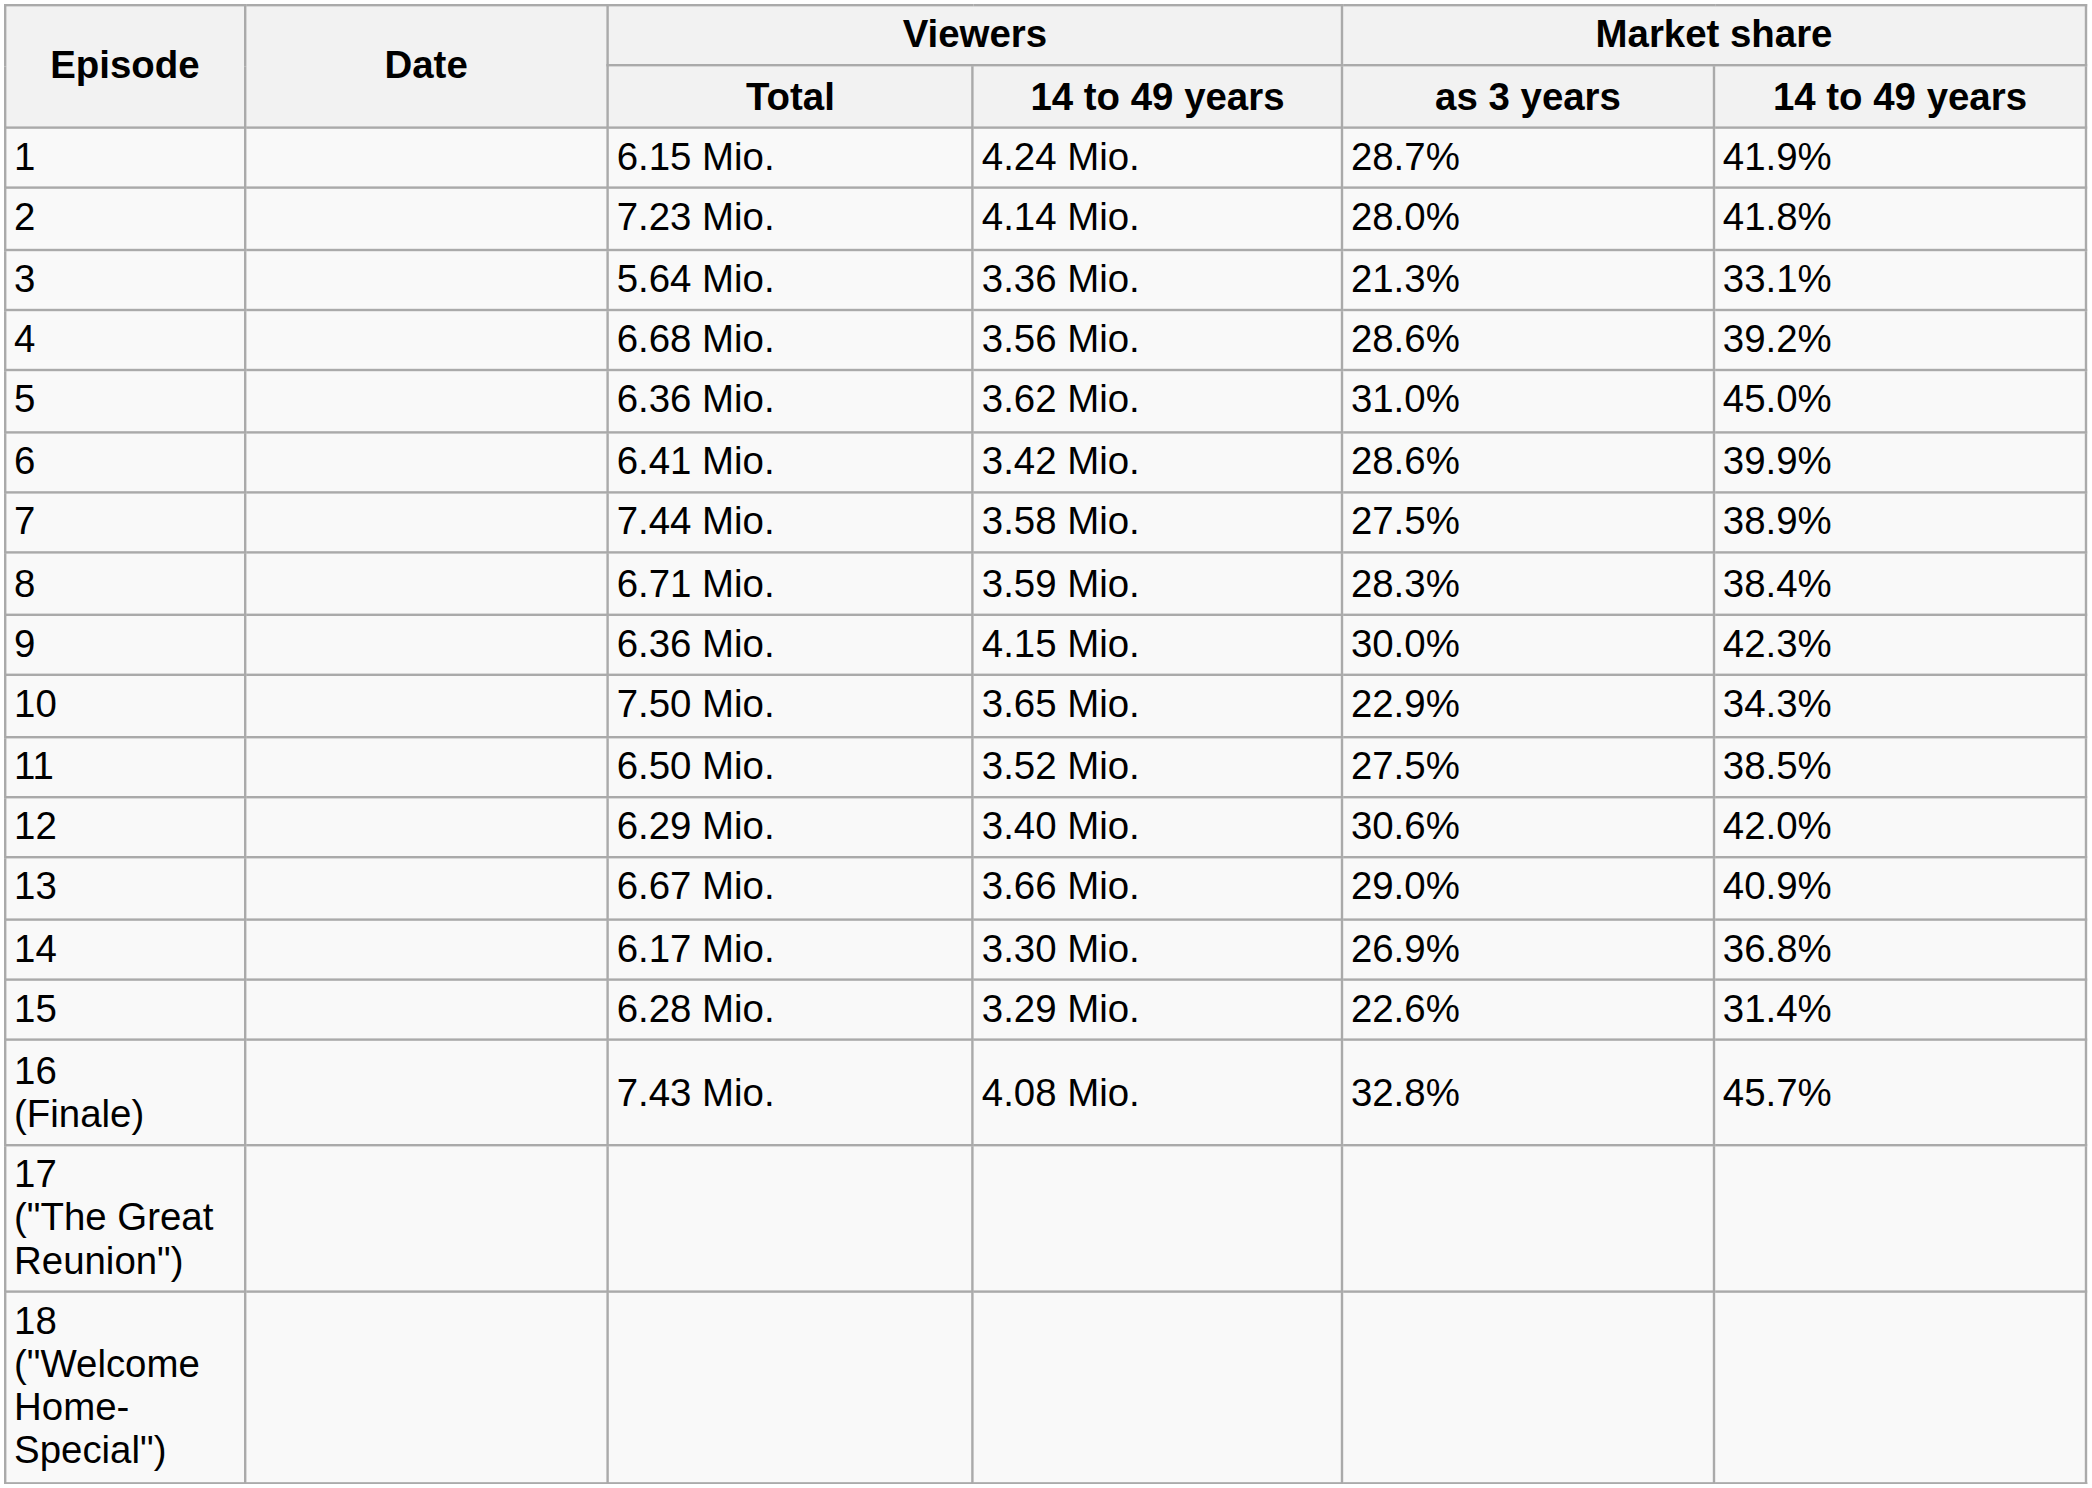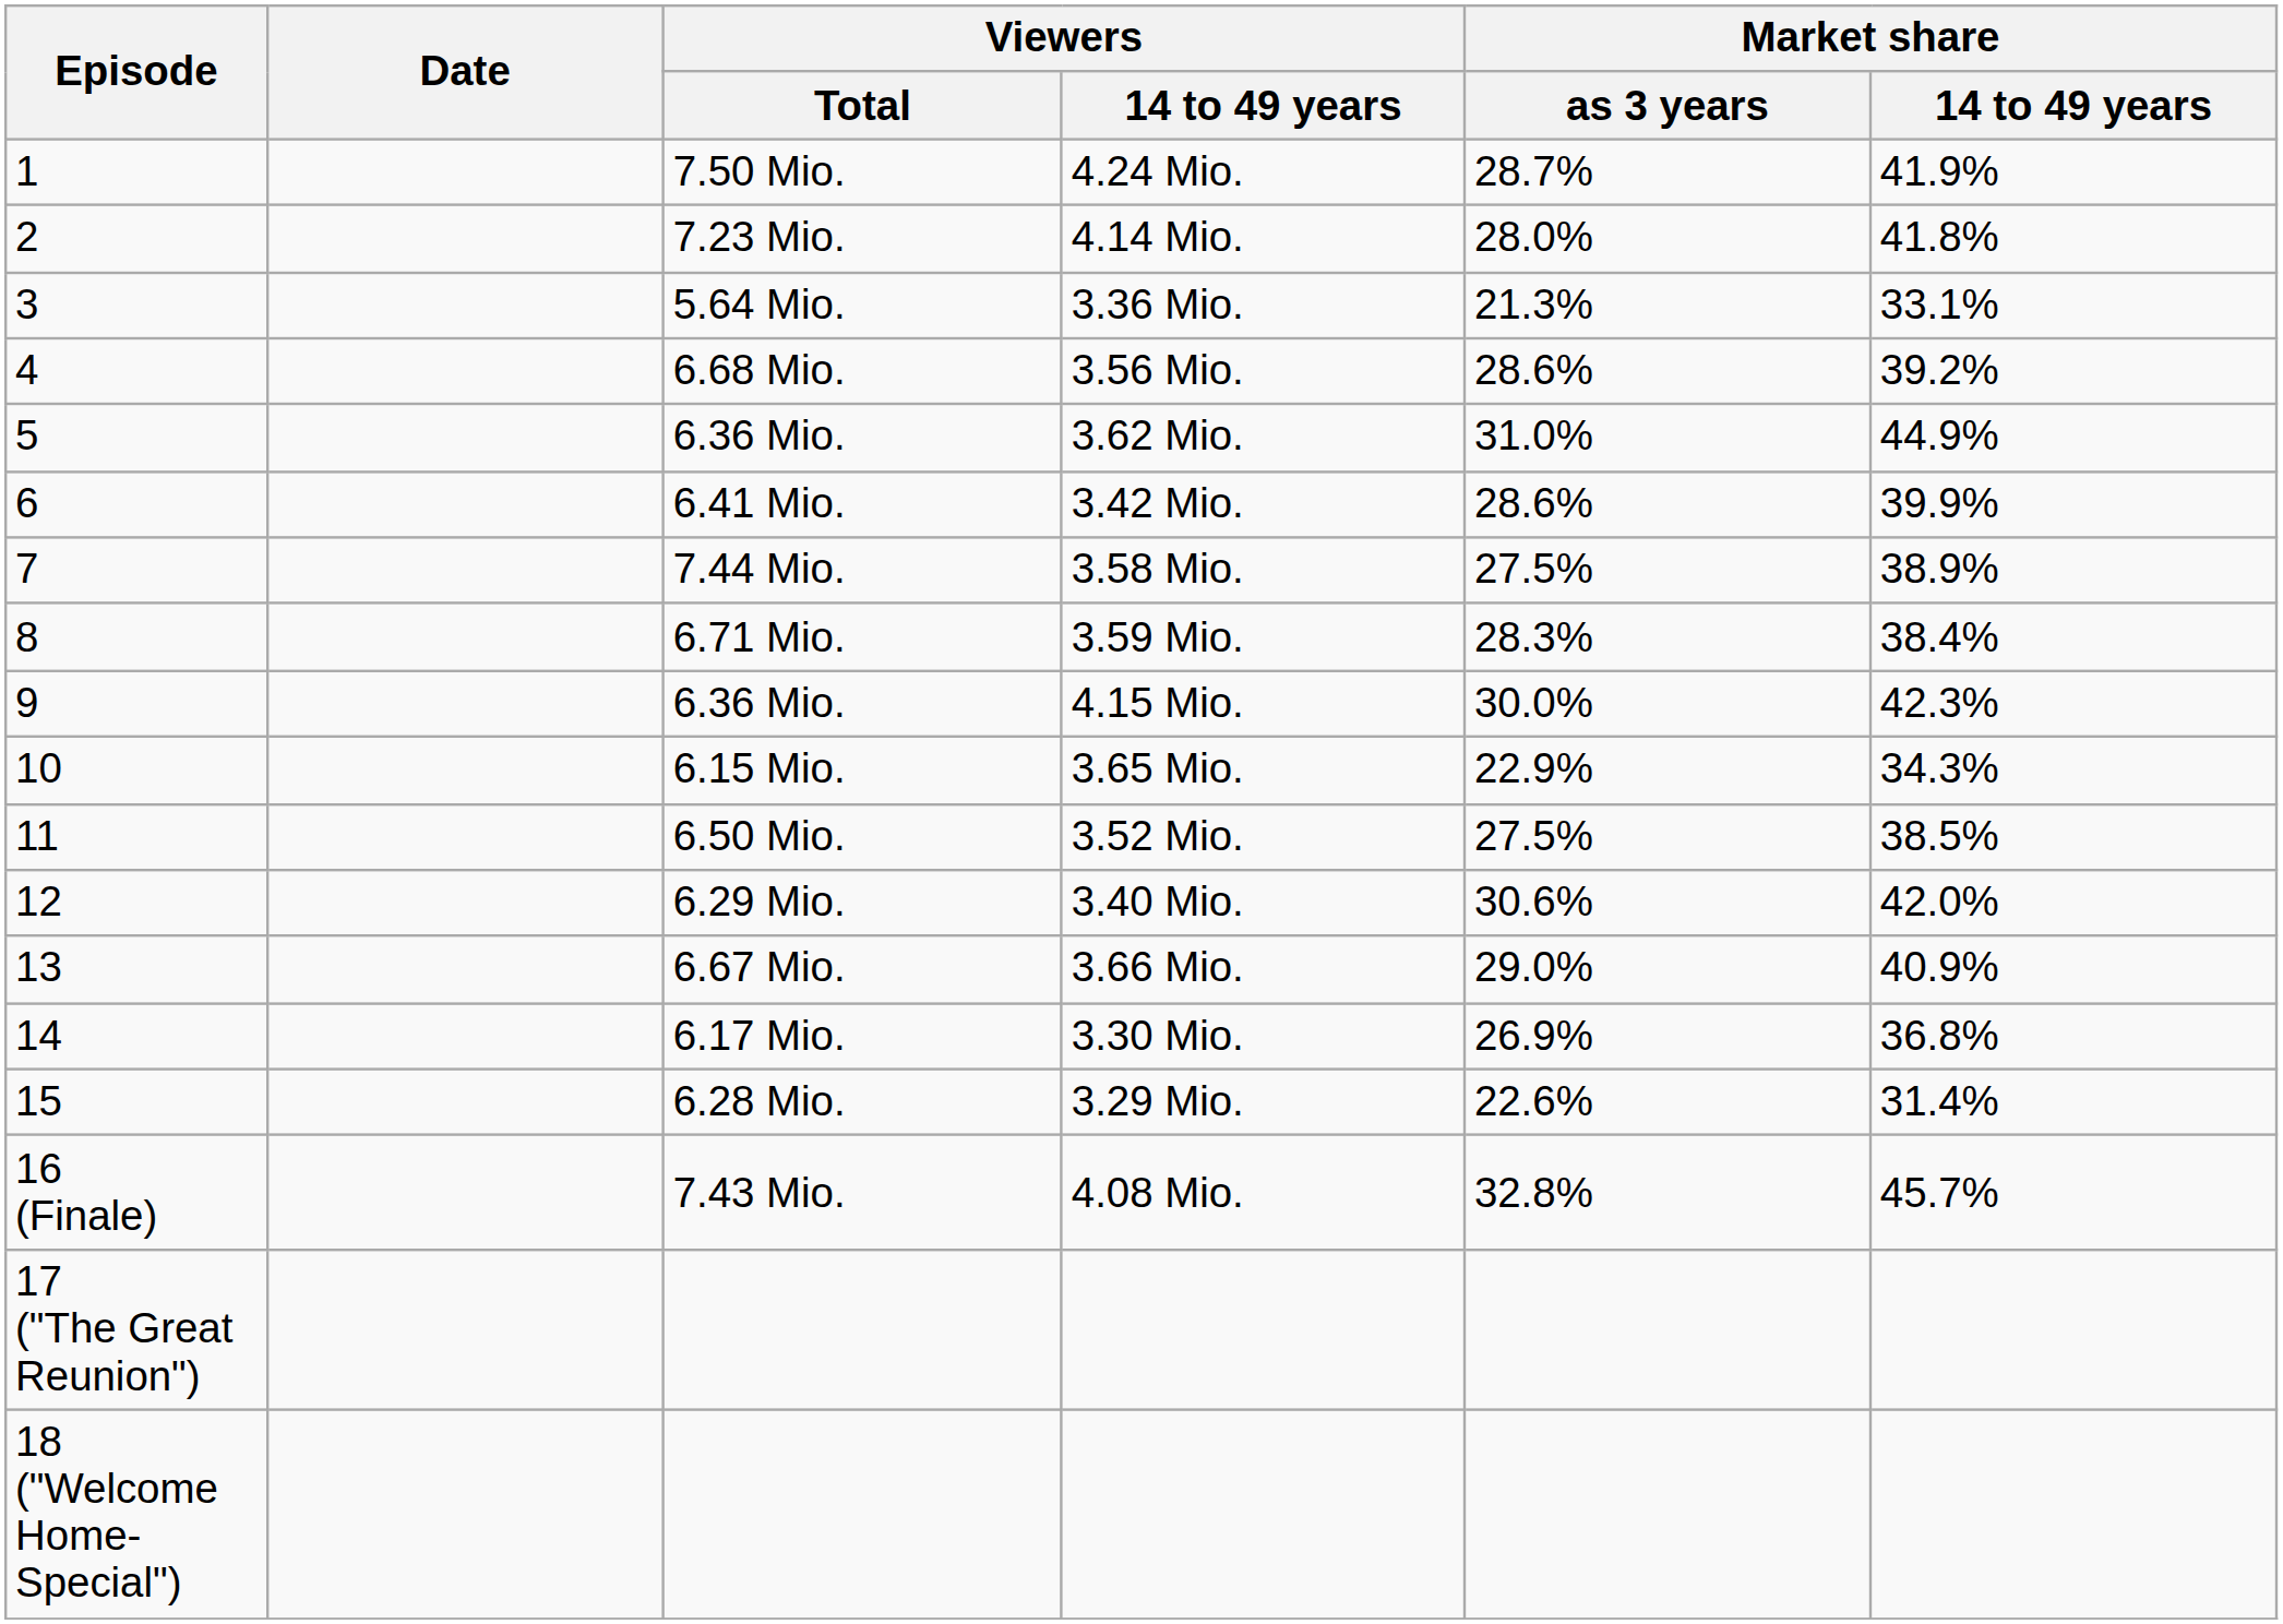4.24 Mio. | Viewers / Total: 6.15 Mio. -> 7.50 Mio.
3.62 Mio. | Market share / 14 to 49 years: 45.0% -> 44.9%
3.65 Mio. | Viewers / Total: 7.50 Mio. -> 6.15 Mio.
